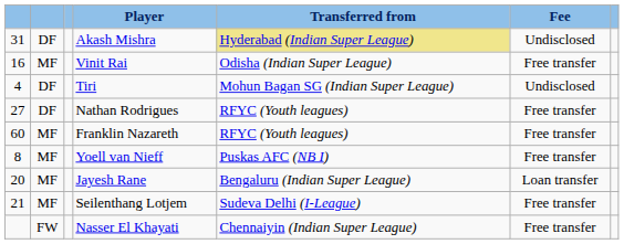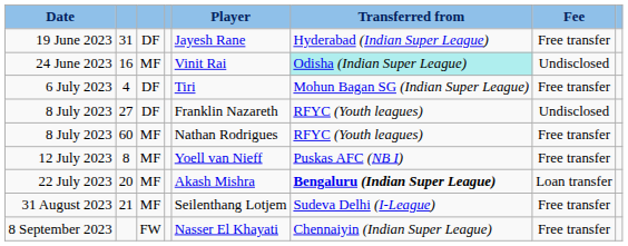+ column: Date | 19 June 2023 | 24 June 2023 | 6 July 2023 | 8 July 2023 | 8 July 2023 | 12 July 2023 | 22 July 2023 | 31 August 2023 | 8 September 2023
31 | Player: Akash Mishra -> Jayesh Rane
31 | Transferred from: khaki background -> no background
31 | Fee: Undisclosed -> Free transfer
16 | Transferred from: no background -> paleturquoise background
16 | Fee: Free transfer -> Undisclosed
4 | Fee: Undisclosed -> Free transfer
27 | Player: Nathan Rodrigues -> Franklin Nazareth
27 | Fee: Free transfer -> Undisclosed
60 | Player: Franklin Nazareth -> Nathan Rodrigues
20 | Player: Jayesh Rane -> Akash Mishra
20 | Transferred from: normal -> bold
